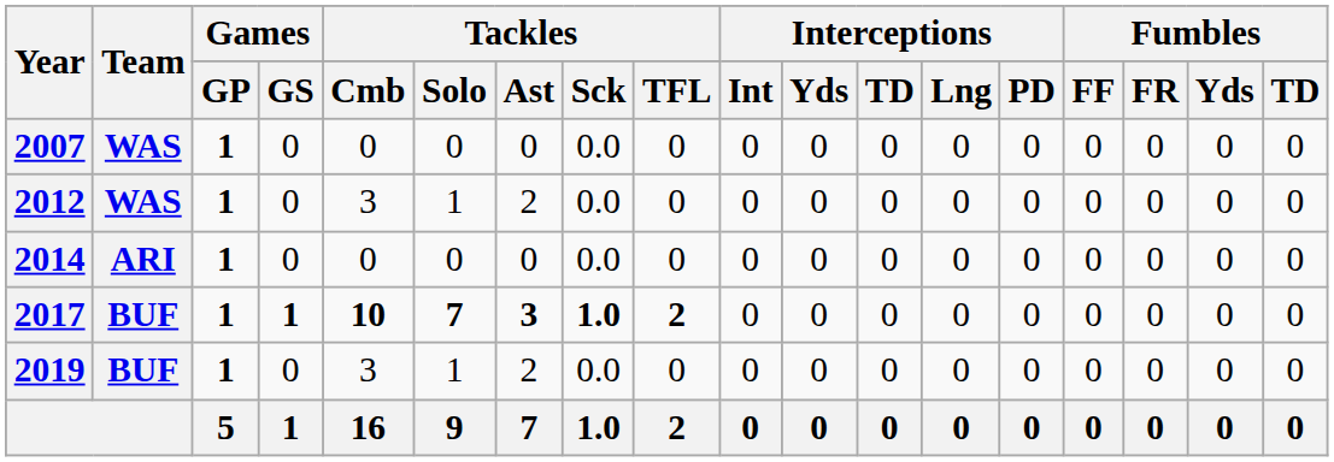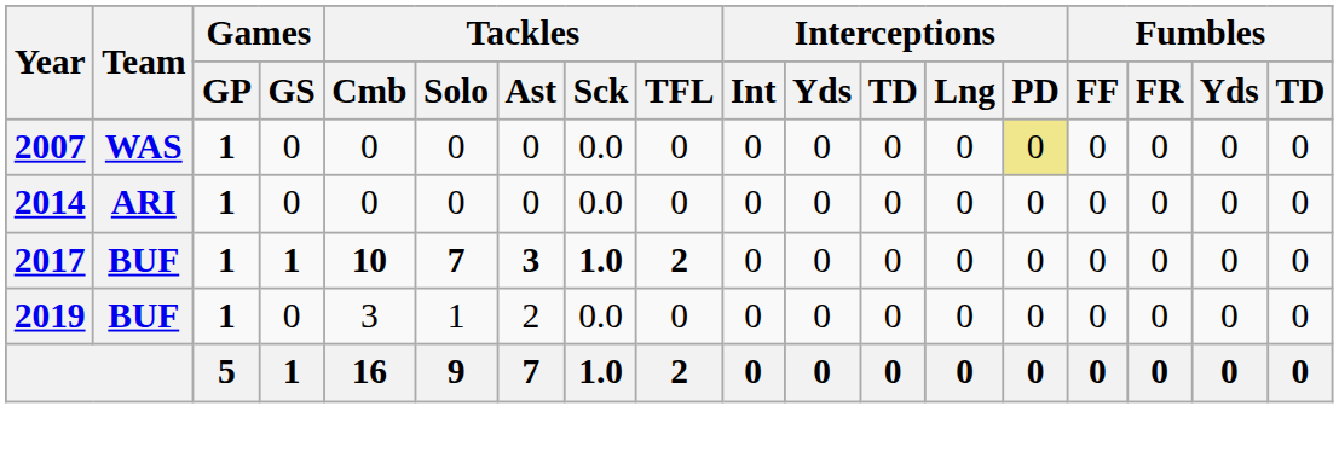2007 | Interceptions / PD: no background -> khaki background
- row: 2012 | WAS | 1 | 0 | 3 | 1 | 2 | 0.0 | 0 | 0 | 0 | 0 | 0 | 0 | 0 | 0 | 0 | 0
